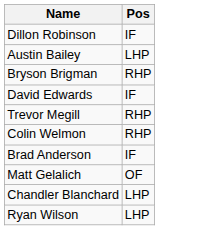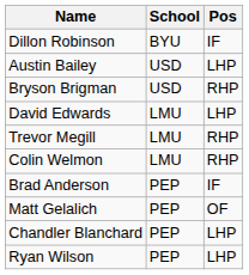+ column: School | BYU | USD | USD | LMU | LMU | LMU | PEP | PEP | PEP | PEP
David Edwards | Pos: IF -> LHP
